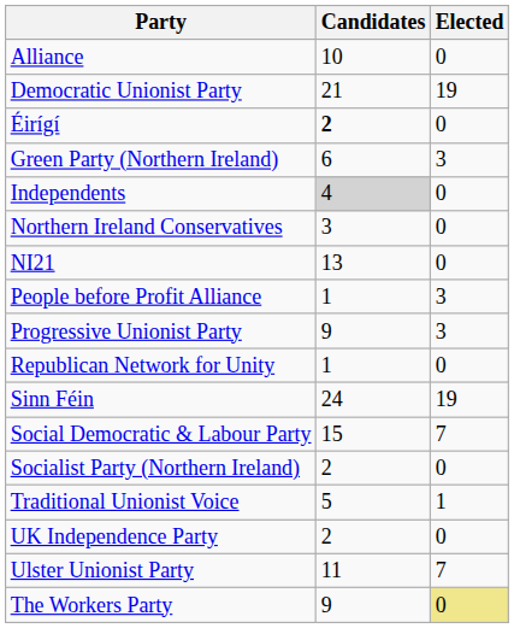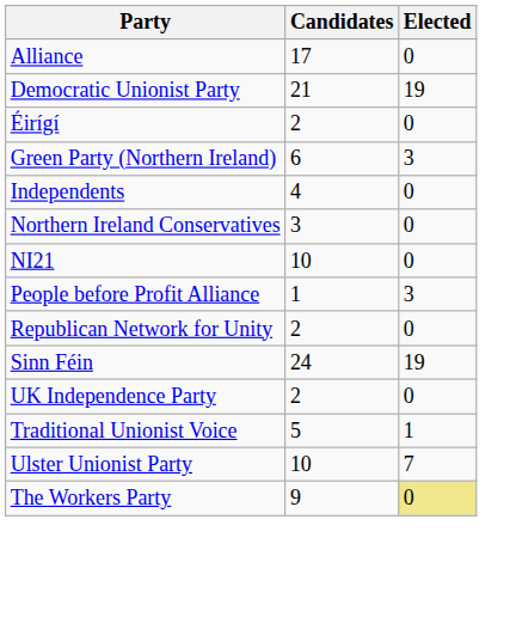Alliance | Candidates: 10 -> 17
Éirígí | Candidates: bold -> normal
Independents | Candidates: lightgrey background -> no background
NI21 | Candidates: 13 -> 10
- row: Progressive Unionist Party | 9 | 3
Republican Network for Unity | Candidates: 1 -> 2
- row: Social Democratic & Labour Party | 15 | 7
- row: Socialist Party (Northern Ireland) | 2 | 0
rows swapped: Traditional Unionist Voice <-> UK Independence Party
Ulster Unionist Party | Candidates: 11 -> 10
